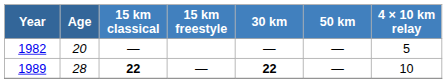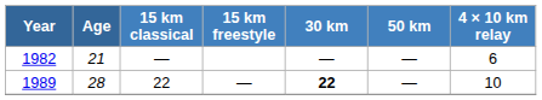1982 | Age: 20 -> 21
1982 | 4 × 10 km relay: 5 -> 6
1989 | 15 km classical: bold -> normal
